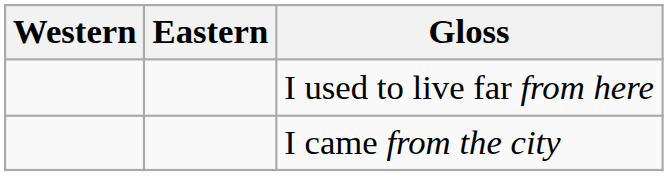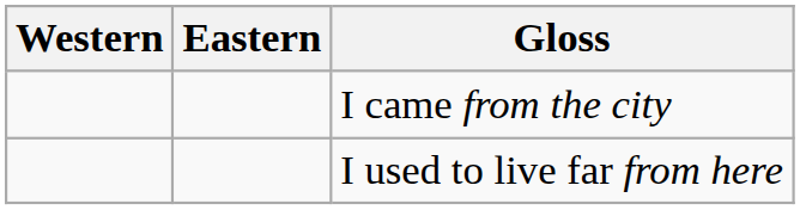rows swapped: I came from the city <-> I used to live far from here
